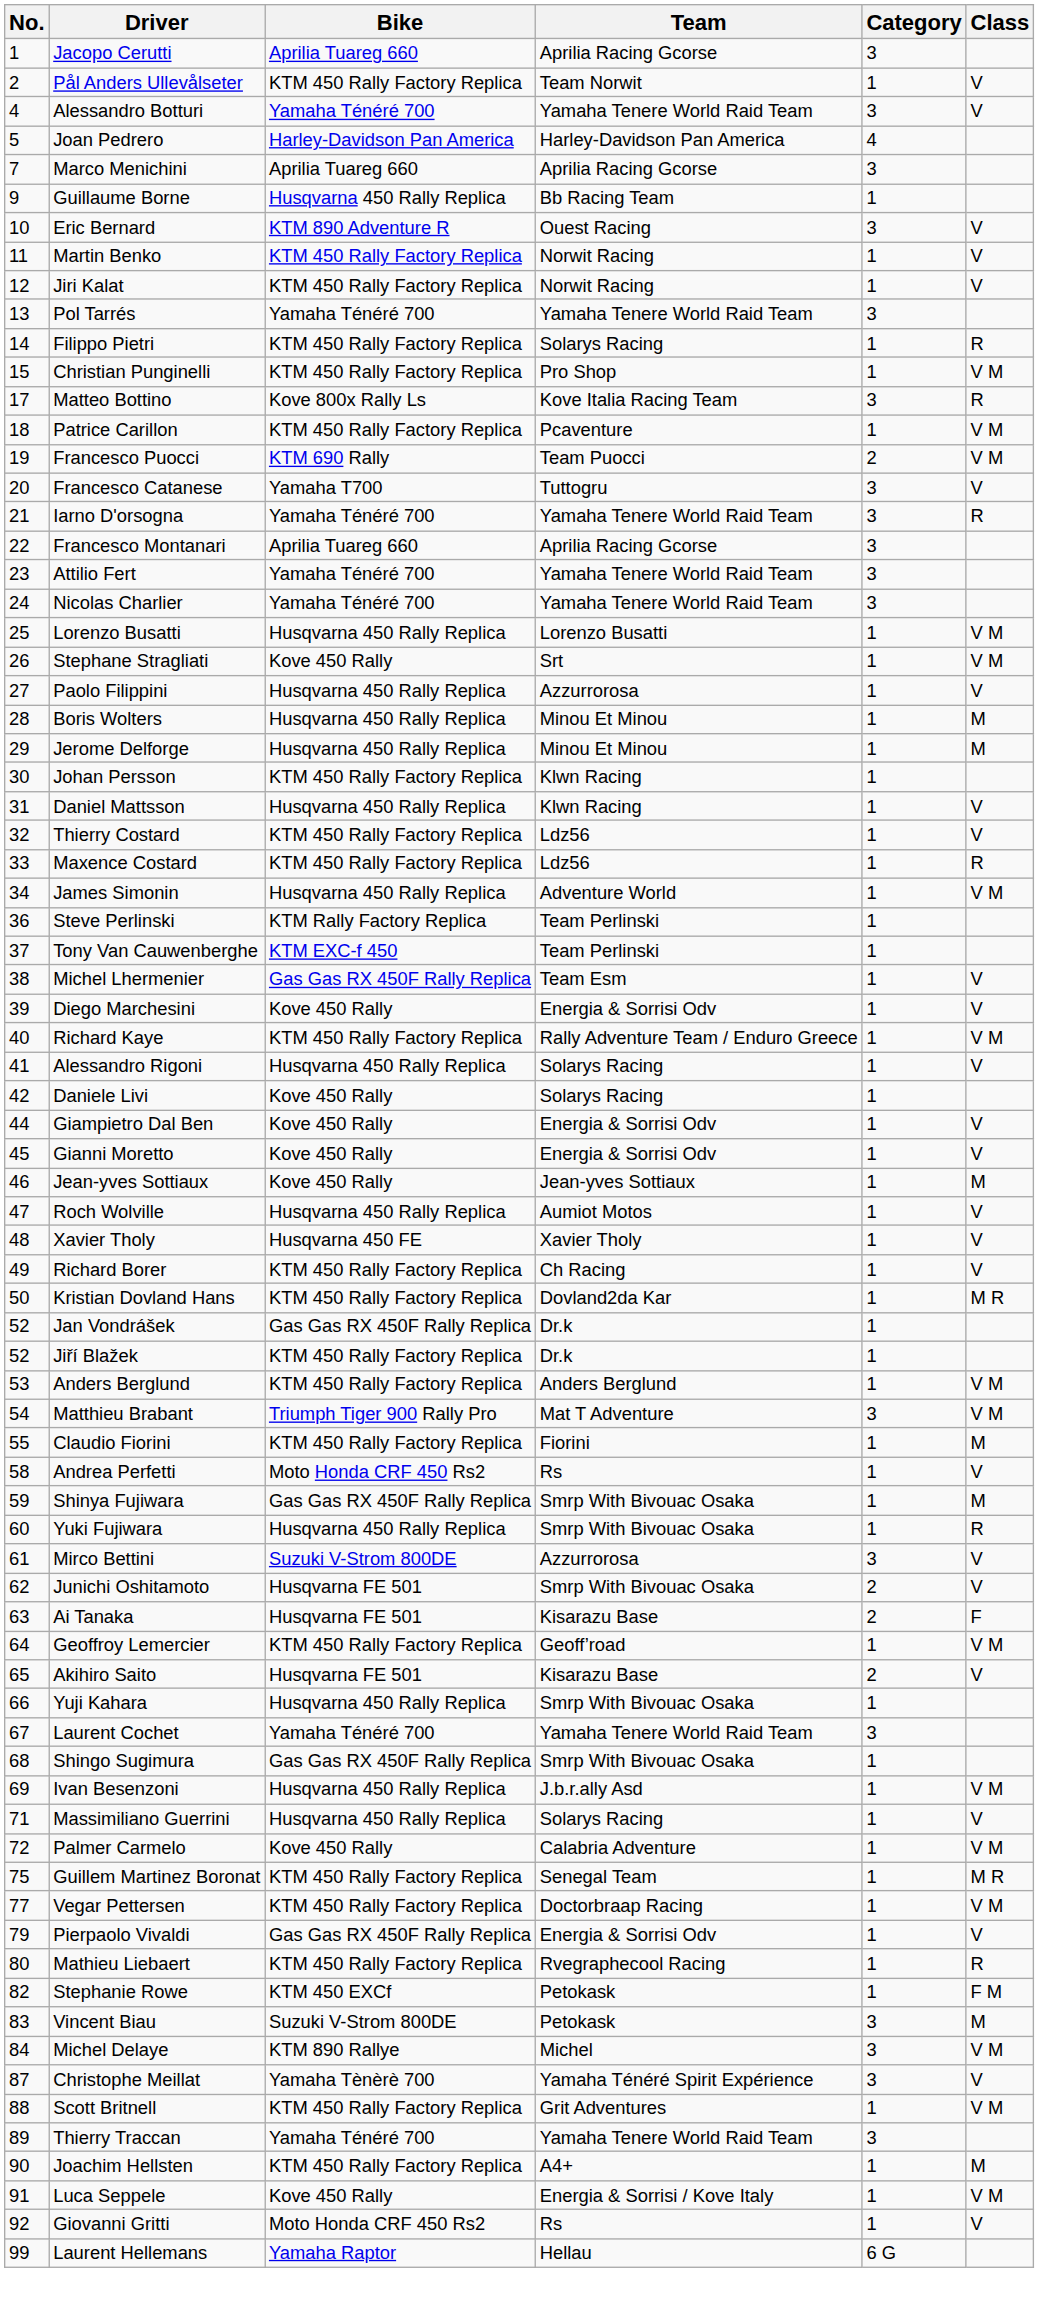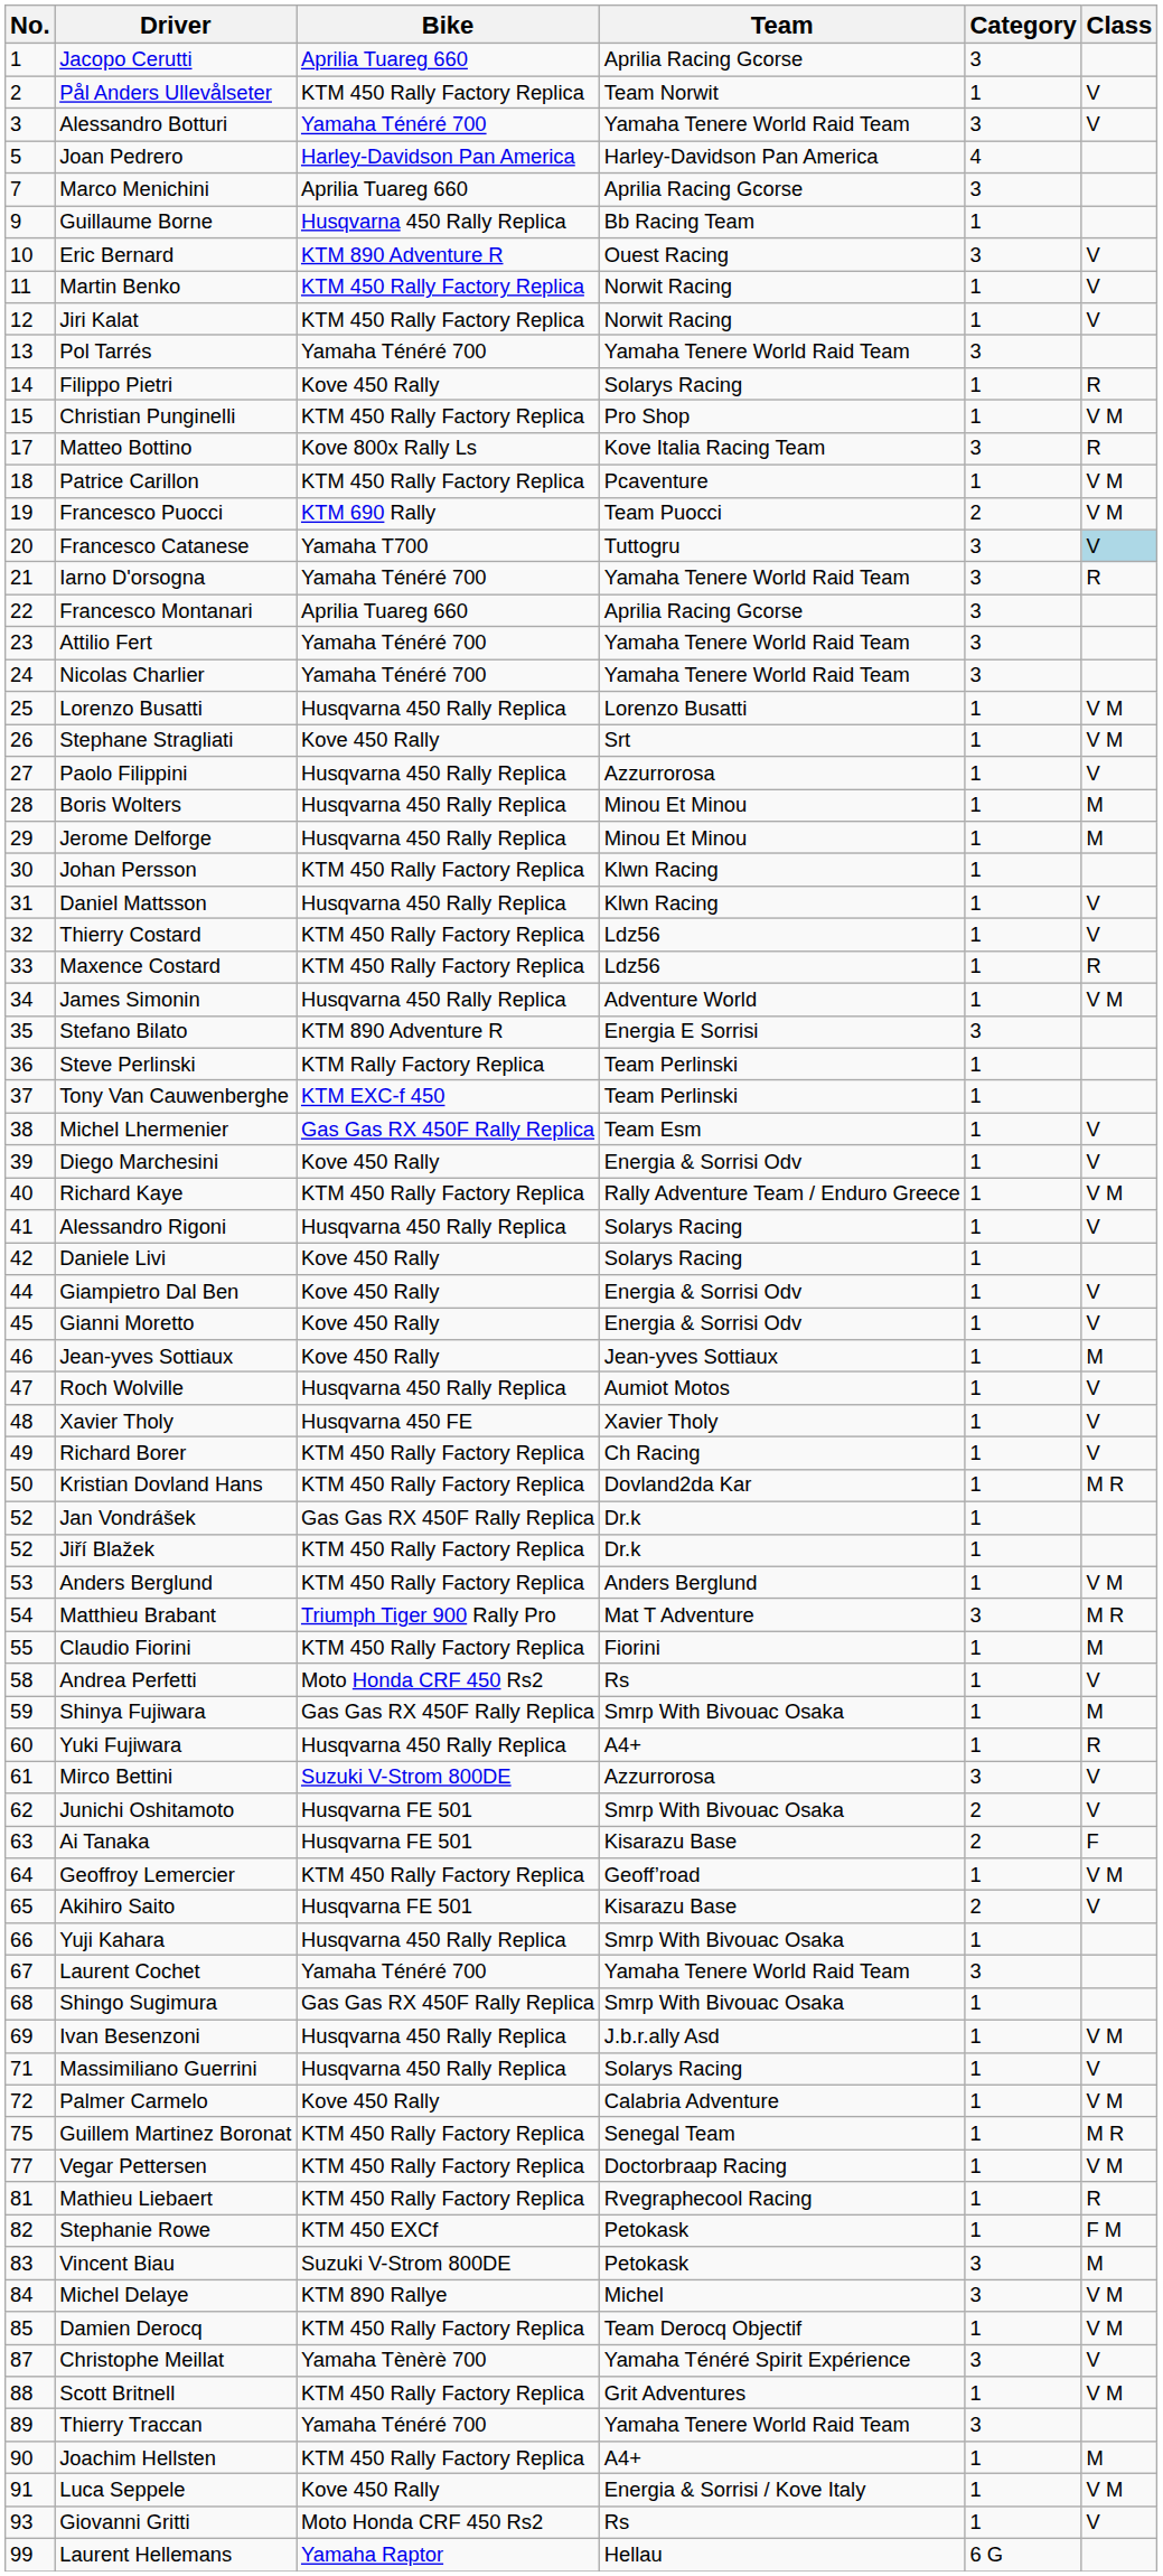Alessandro Botturi | No.: 4 -> 3
Filippo Pietri | Bike: KTM 450 Rally Factory Replica -> Kove 450 Rally
Francesco Catanese | Class: no background -> lightblue background
+ row: 35 | Stefano Bilato | KTM 890 Adventure R | Energia E Sorrisi | 3
Matthieu Brabant | Class: V M -> M R
Yuki Fujiwara | Team: Smrp With Bivouac Osaka -> A4+
- row: 79 | Pierpaolo Vivaldi | Gas Gas RX 450F Rally Replica | Energia & Sorrisi Odv | 1 | V
Mathieu Liebaert | No.: 80 -> 81
+ row: 85 | Damien Derocq | KTM 450 Rally Factory Replica | Team Derocq Objectif | 1 | V M
Giovanni Gritti | No.: 92 -> 93
